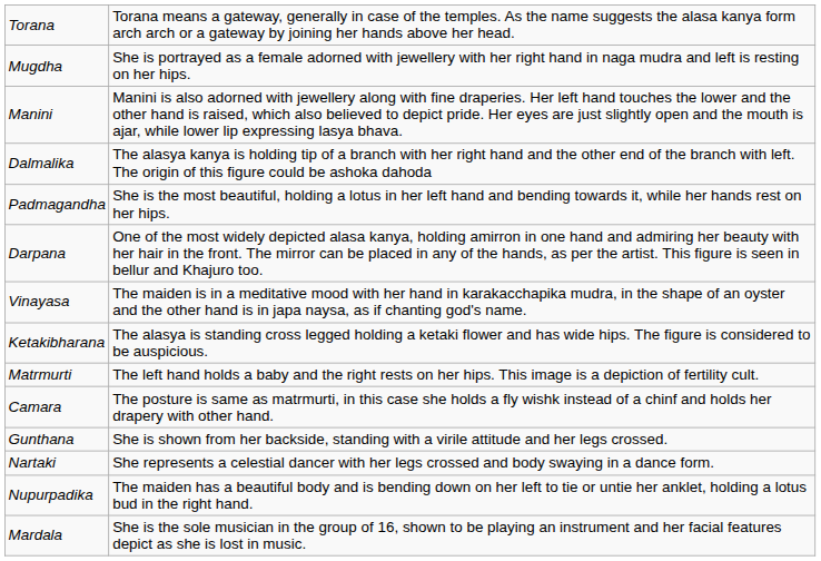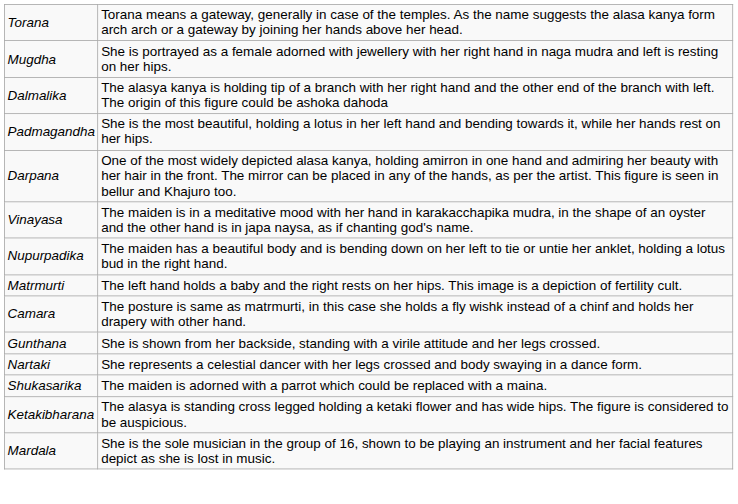- row: Manini | Manini is also adorned with jewellery along with fine draperies. Her left hand touches the lower and the other hand is raised, which also believed to depict pride. Her eyes are just slightly open and the mouth is ajar, while lower lip expressing lasya bhava.
rows swapped: Ketakibharana <-> Nupurpadika
+ row: Shukasarika | The maiden is adorned with a parrot which could be replaced with a maina.
